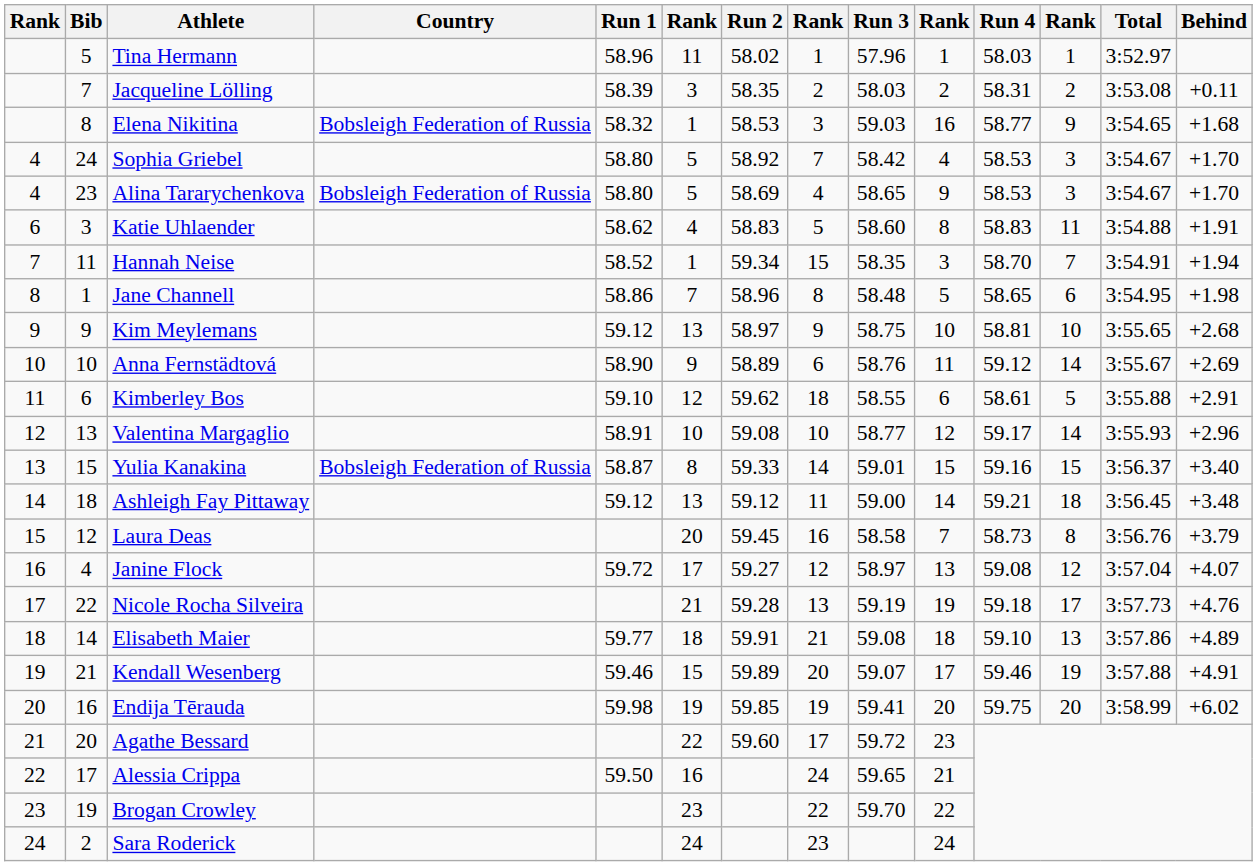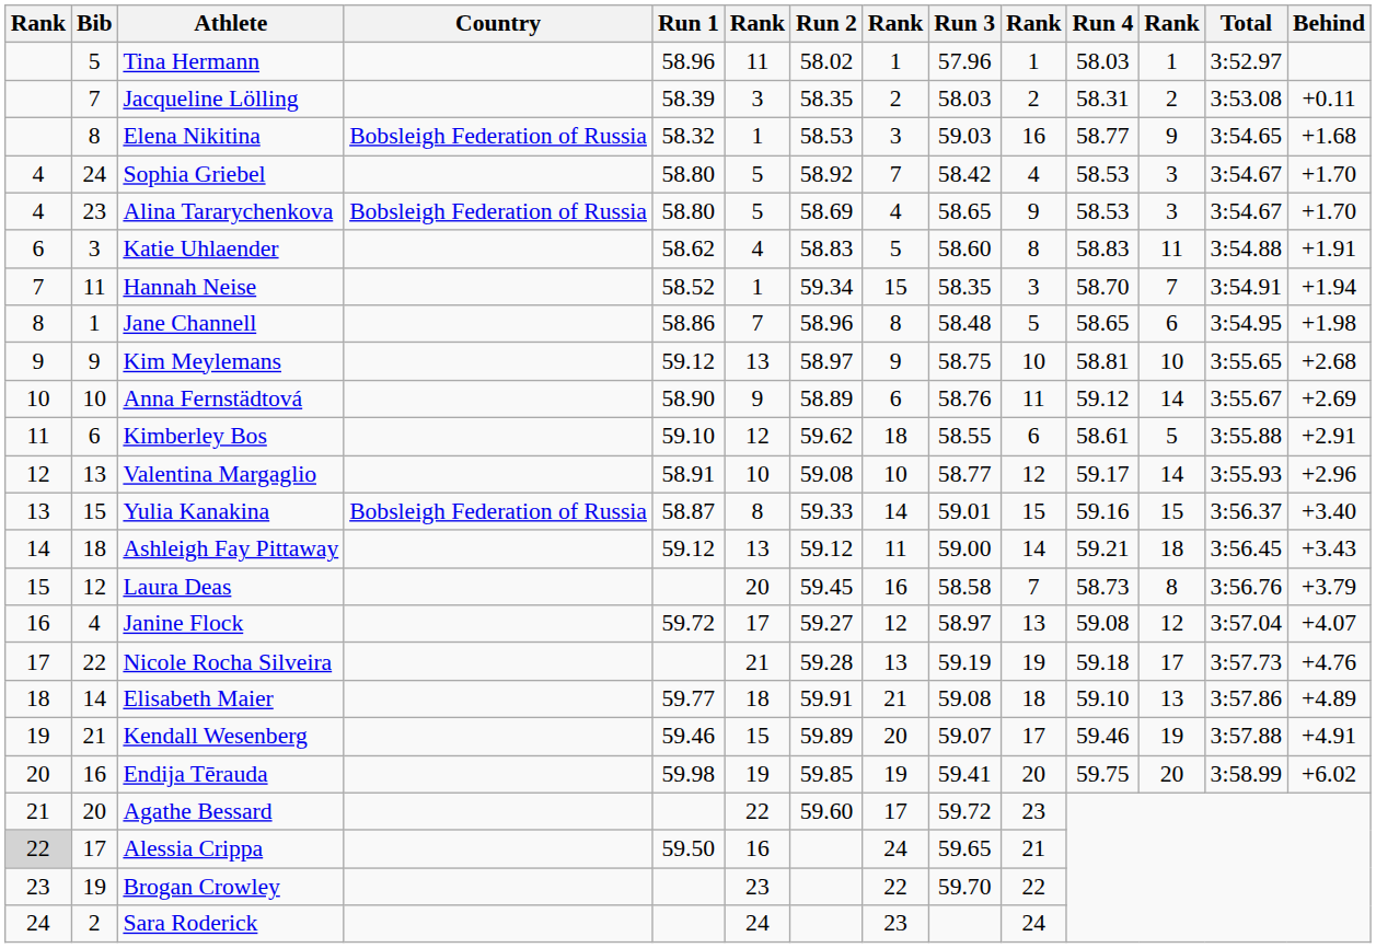Ashleigh Fay Pittaway | Behind: +3.48 -> +3.43
Alessia Crippa | column 1: no background -> lightgrey background
